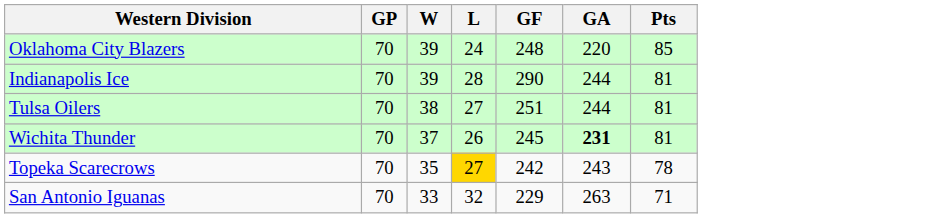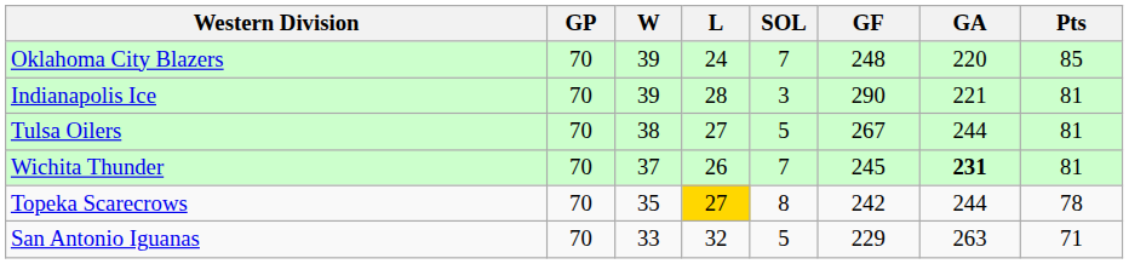+ column: SOL | 7 | 3 | 5 | 7 | 8 | 5
Indianapolis Ice | GA: 244 -> 221
Tulsa Oilers | GF: 251 -> 267
Topeka Scarecrows | GA: 243 -> 244
